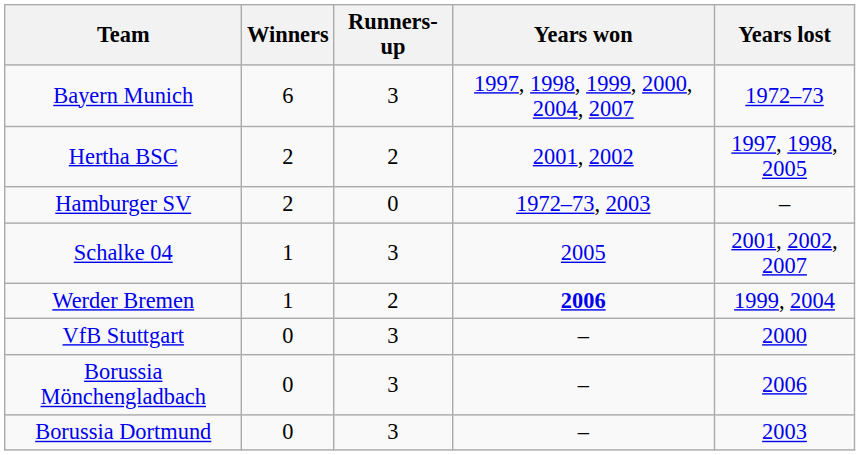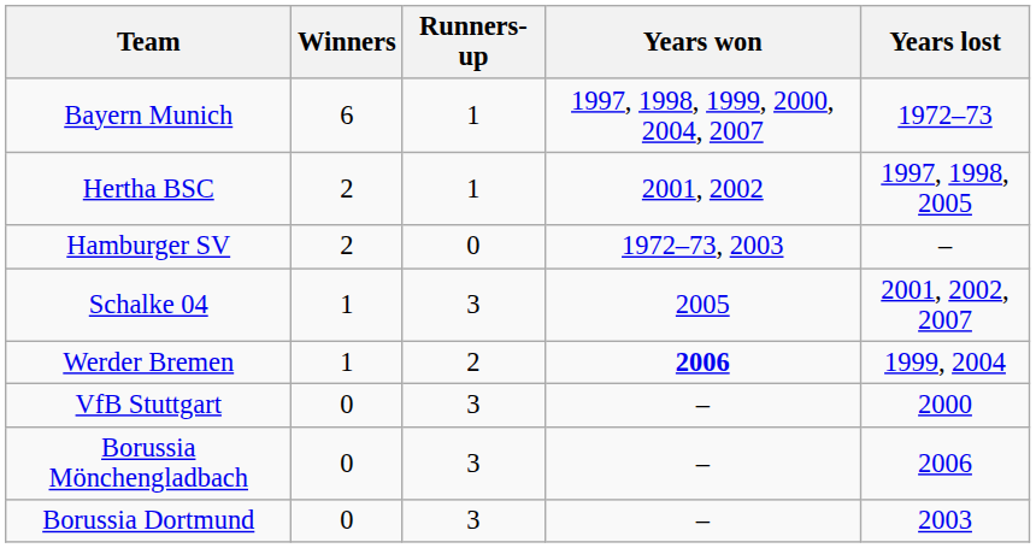Bayern Munich | Runners-up: 3 -> 1
Hertha BSC | Runners-up: 2 -> 1
